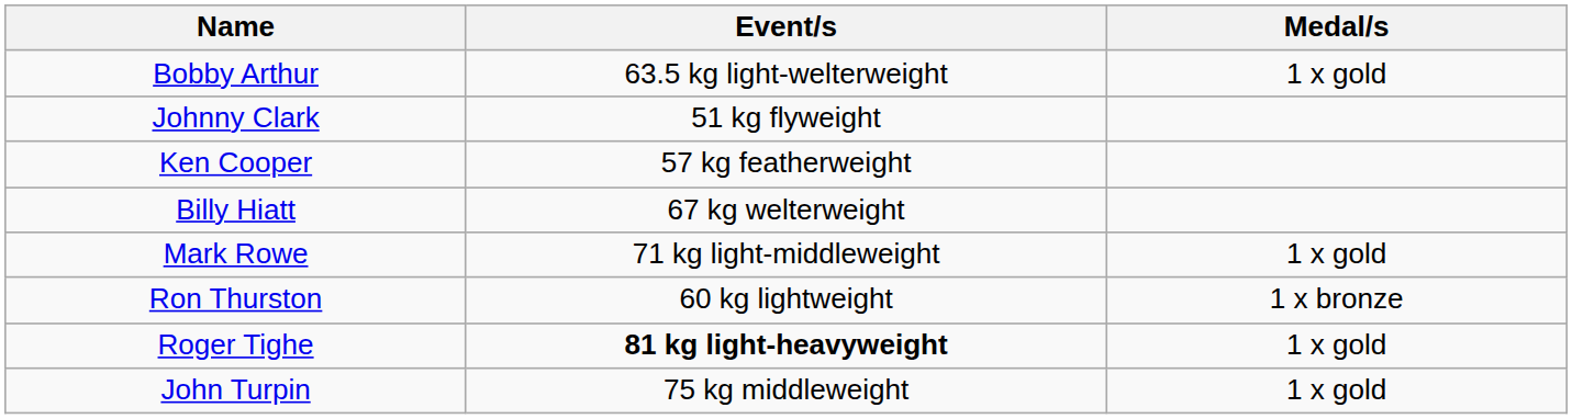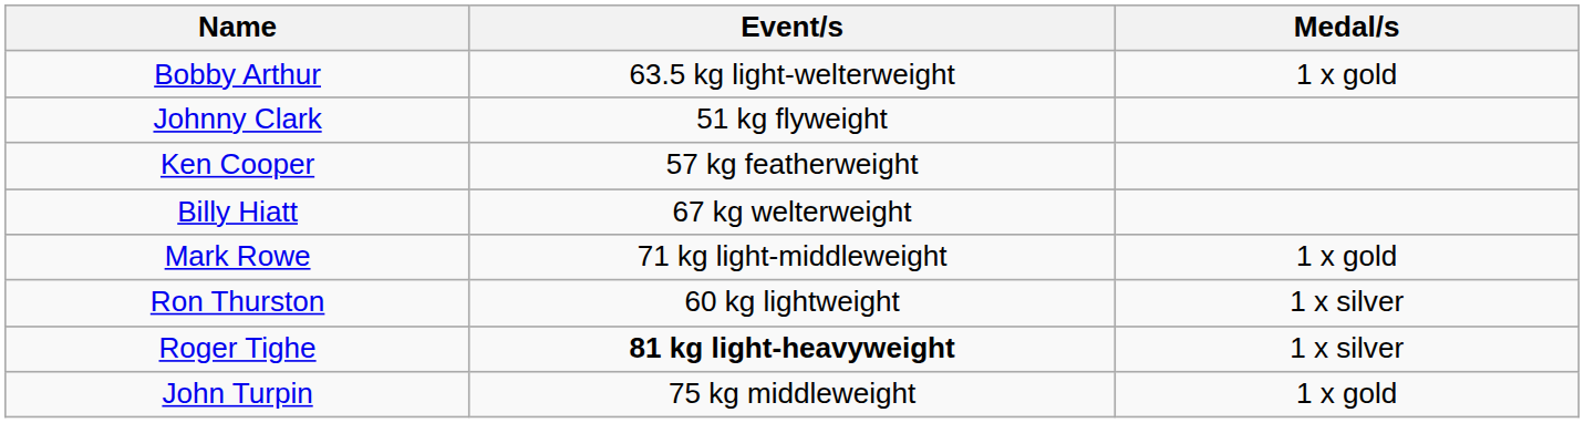Ron Thurston | Medal/s: 1 x bronze -> 1 x silver
Roger Tighe | Medal/s: 1 x gold -> 1 x silver
